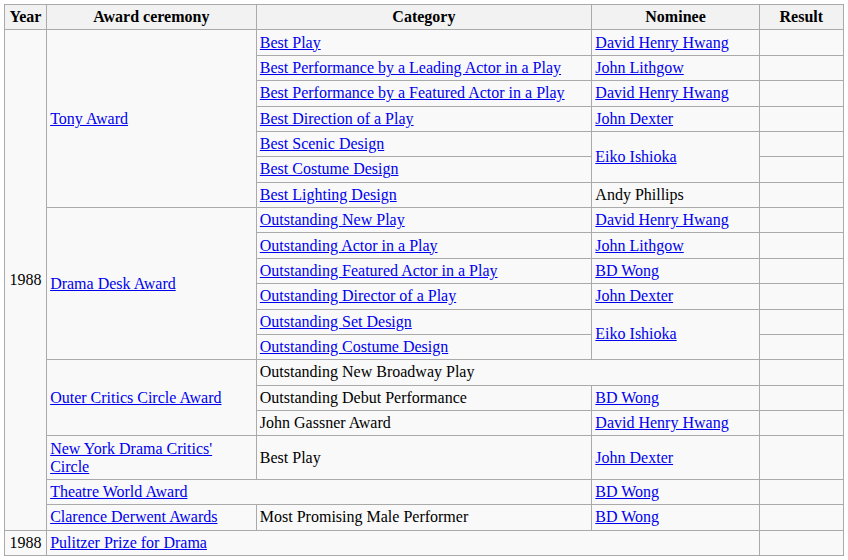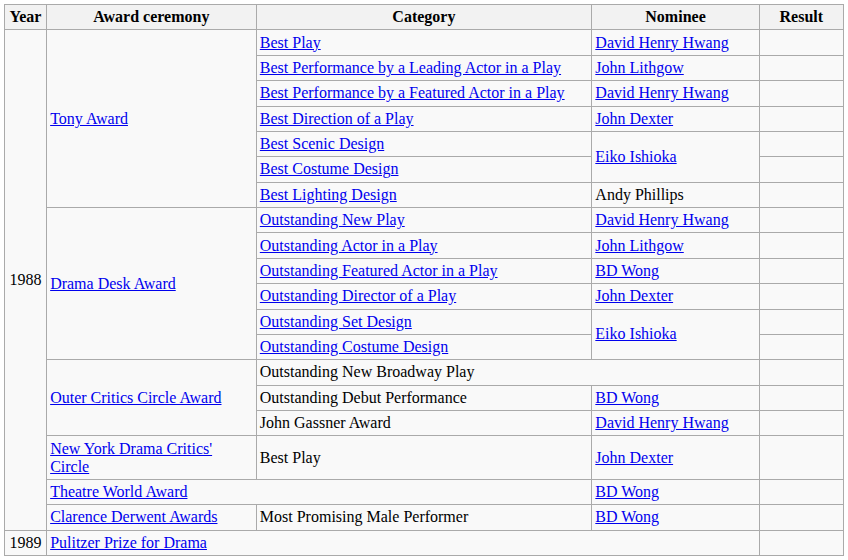Pulitzer Prize for Drama | Year: 1988 -> 1989
